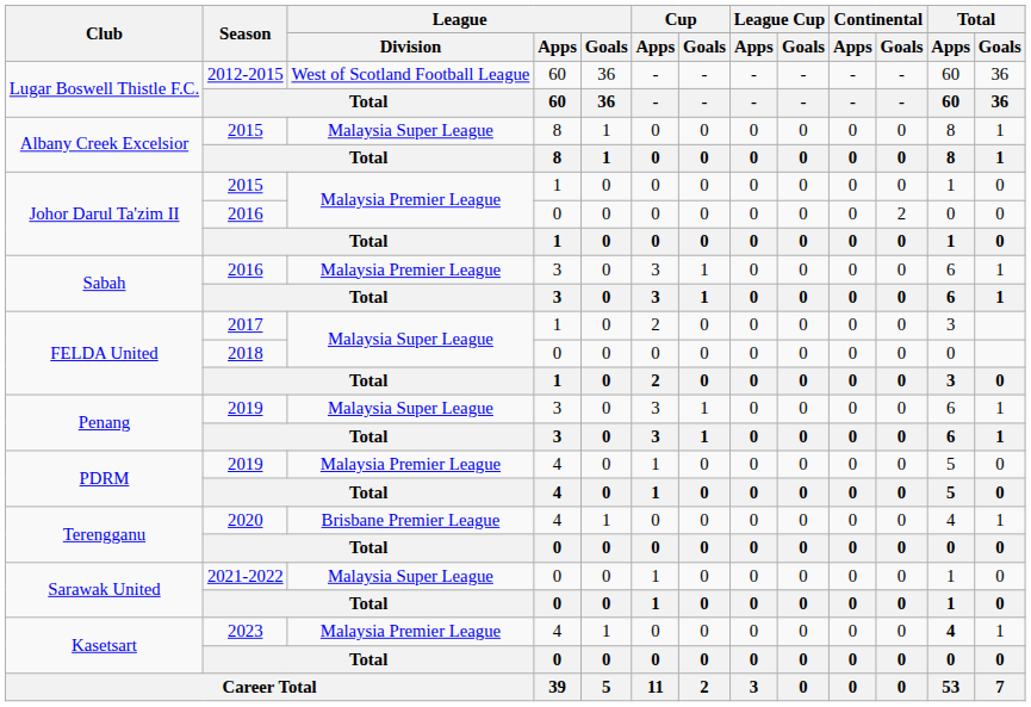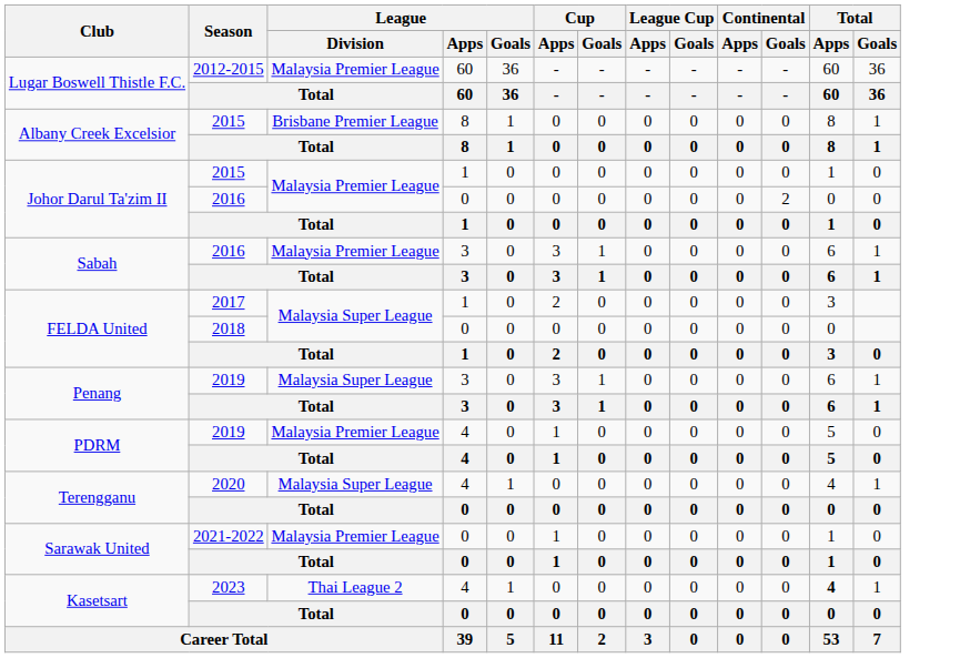Lugar Boswell Thistle F.C. / 2012-2015 | League / Division: West of Scotland Football League -> Malaysia Premier League
Albany Creek Excelsior / 2015 | League / Division: Malaysia Super League -> Brisbane Premier League
Terengganu / 2020 | League / Division: Brisbane Premier League -> Malaysia Super League
Sarawak United / 2021-2022 | League / Division: Malaysia Super League -> Malaysia Premier League
Kasetsart / 2023 | League / Division: Malaysia Premier League -> Thai League 2
